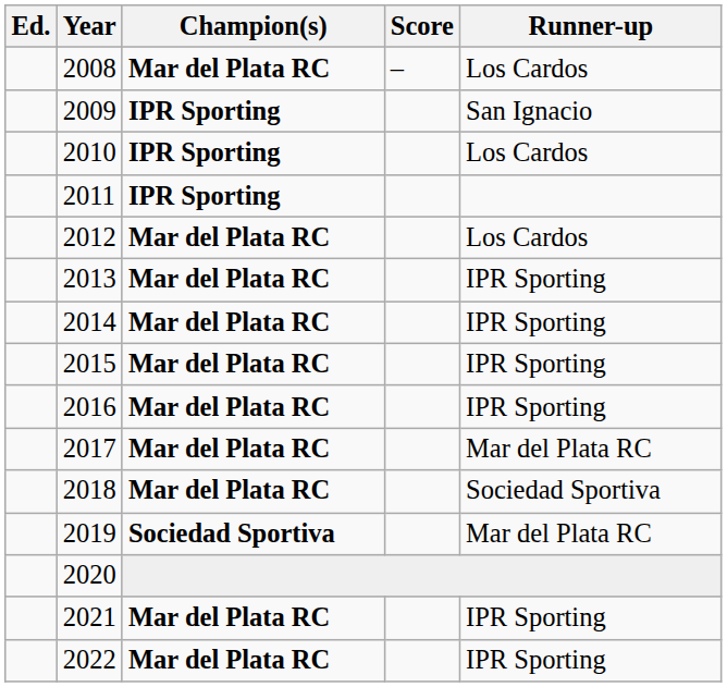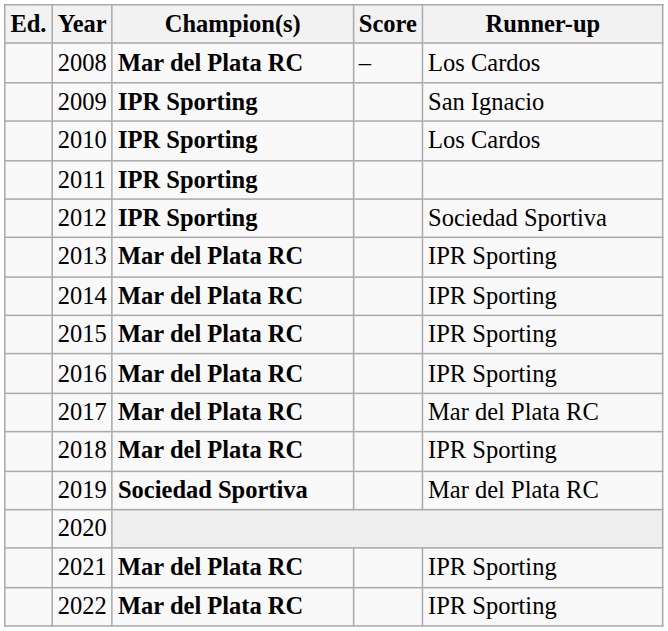2012 | Champion(s): Mar del Plata RC -> IPR Sporting
2012 | Runner-up: Los Cardos -> Sociedad Sportiva
2018 | Runner-up: Sociedad Sportiva -> IPR Sporting
